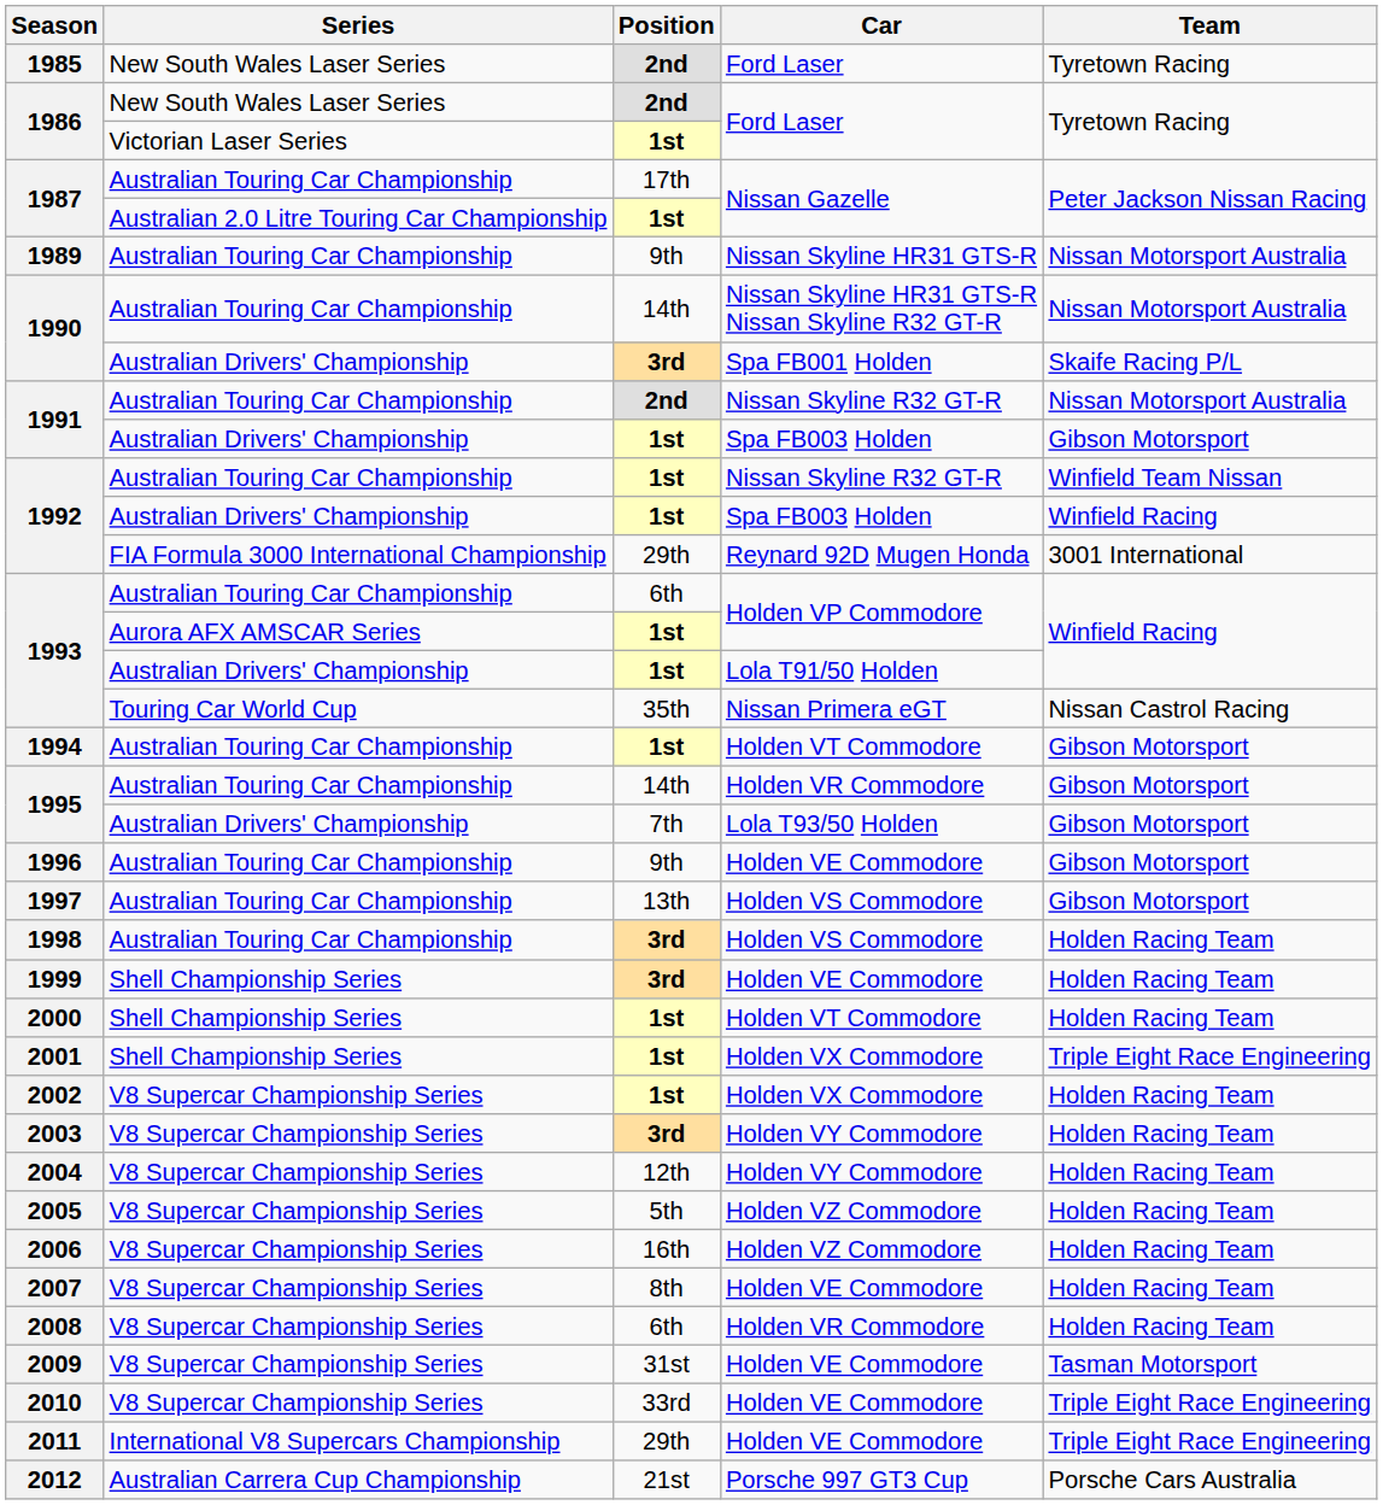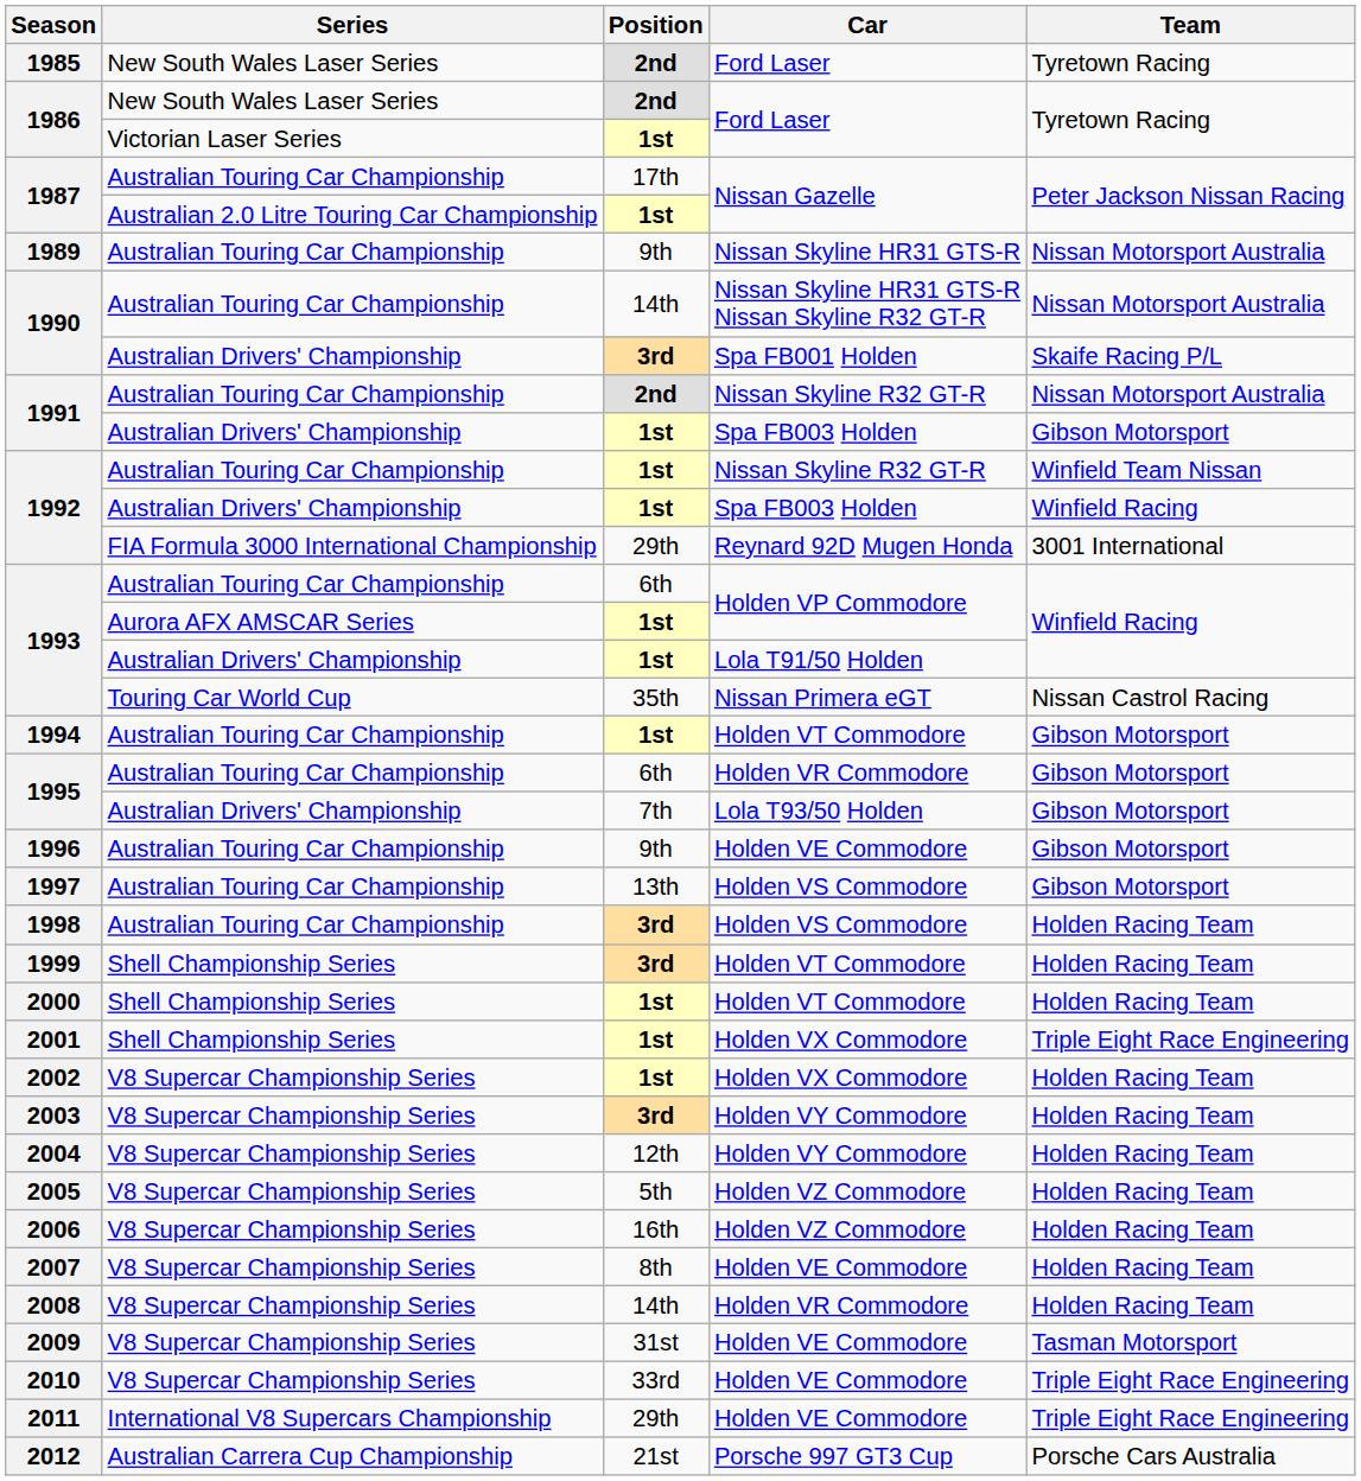1995 / Australian Touring Car Championship | Position: 14th -> 6th
1999 | Car: Holden VE Commodore -> Holden VT Commodore
2008 | Position: 6th -> 14th
